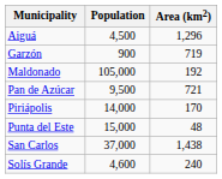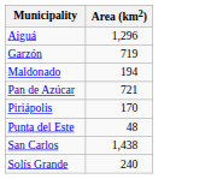- column: Population | 4,500 | 900 | 105,000 | 9,500 | 14,000 | 15,000 | 37,000 | 4,600
Maldonado | Area (km2): 192 -> 194
